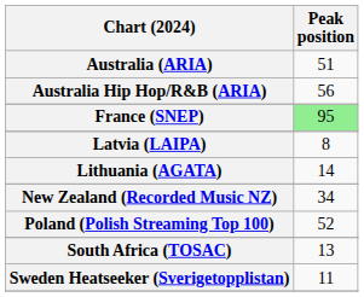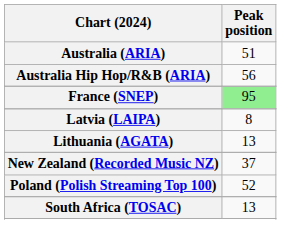Lithuania (AGATA) | Peak position: 14 -> 13
New Zealand (Recorded Music NZ) | Peak position: 34 -> 37
- row: Sweden Heatseeker (Sverigetopplistan) | 11
